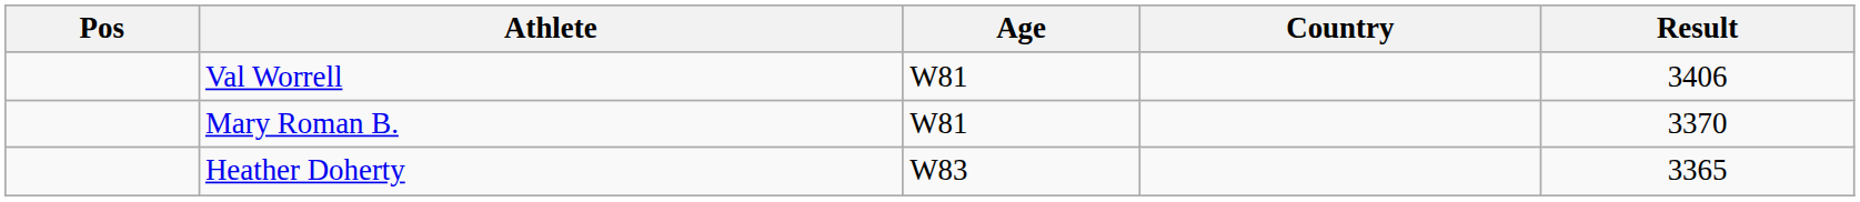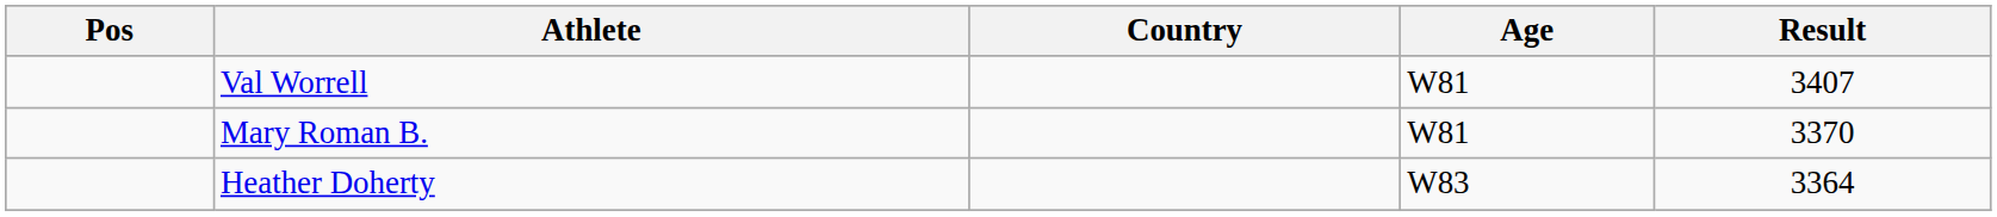columns swapped: Age <-> Country
Val Worrell | Result: 3406 -> 3407
Heather Doherty | Result: 3365 -> 3364
